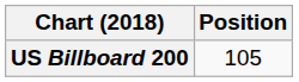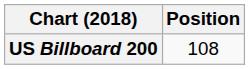US Billboard 200 | Position: 105 -> 108
